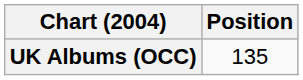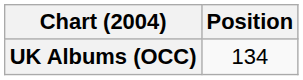UK Albums (OCC) | Position: 135 -> 134
